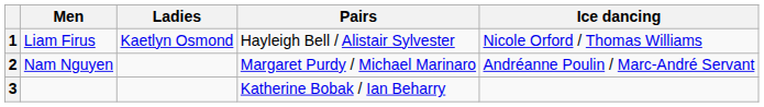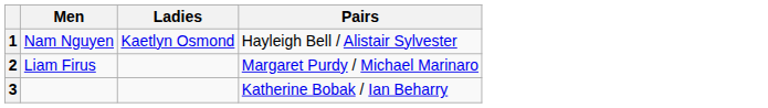- column: Ice dancing | Nicole Orford / Thomas Williams | Andréanne Poulin / Marc-André Servant
1 | Men: Liam Firus -> Nam Nguyen
2 | Men: Nam Nguyen -> Liam Firus
